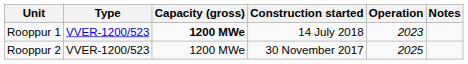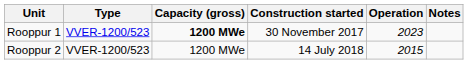Rooppur 1 | Construction started: 14 July 2018 -> 30 November 2017
Rooppur 2 | Construction started: 30 November 2017 -> 14 July 2018
Rooppur 2 | Operation: 2025 -> 2015
